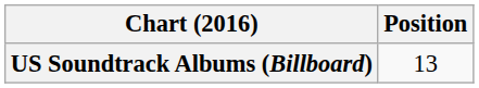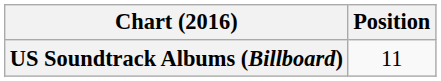US Soundtrack Albums (Billboard) | Position: 13 -> 11
